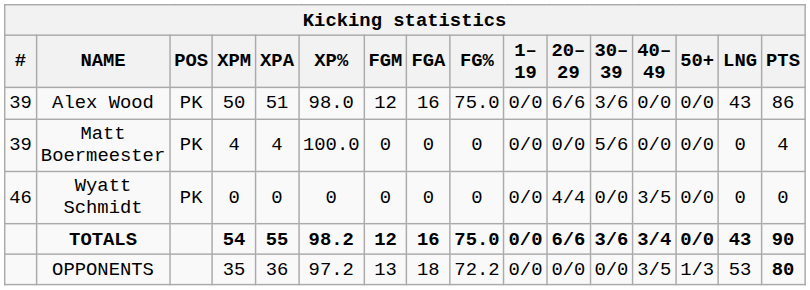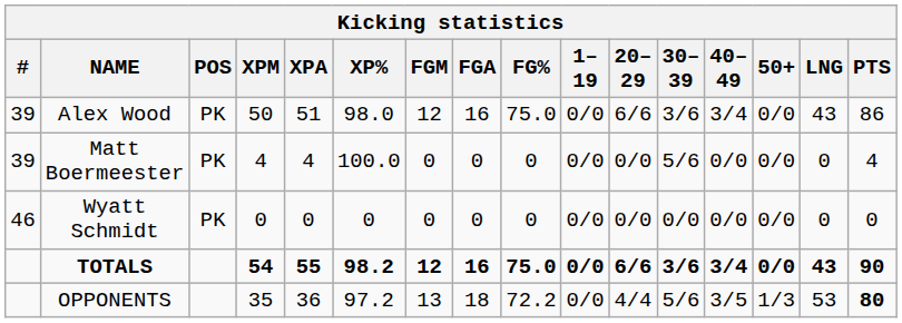Alex Wood | 40–49: 0/0 -> 3/4
Wyatt Schmidt | 20–29: 4/4 -> 0/0
Wyatt Schmidt | 40–49: 3/5 -> 0/0
OPPONENTS | 20–29: 0/0 -> 4/4
OPPONENTS | 30–39: 0/0 -> 5/6
